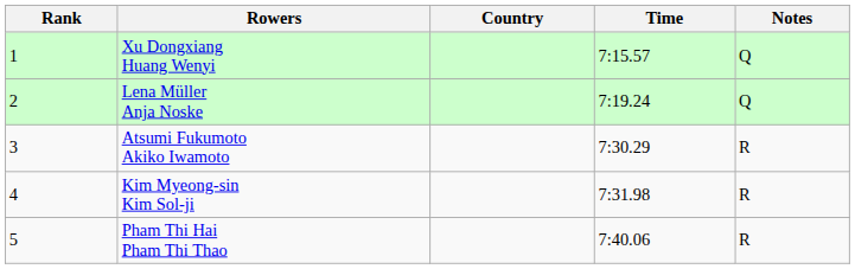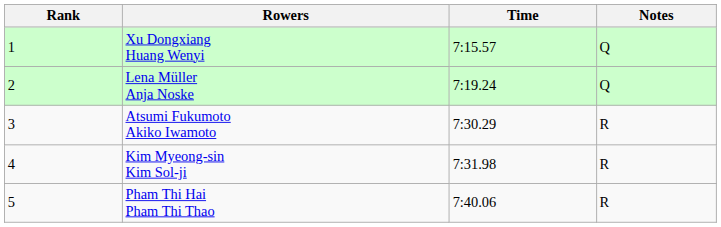- column: Country
